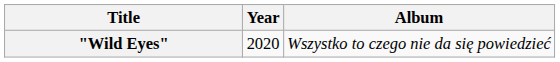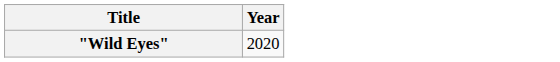- column: Album | Wszystko to czego nie da się powiedzieć
